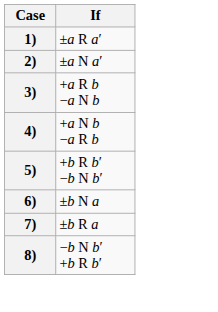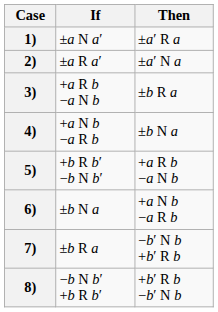+ column: Then | ±a′ R a | ±a′ N a | ±b R a | ±b N a | +a R b −a N b | +a N b −a R b | −b′ N b +b′ R b | +b′ R b −b′ N b
1) | If: ±a R a′ -> ±a N a′
2) | If: ±a N a′ -> ±a R a′
